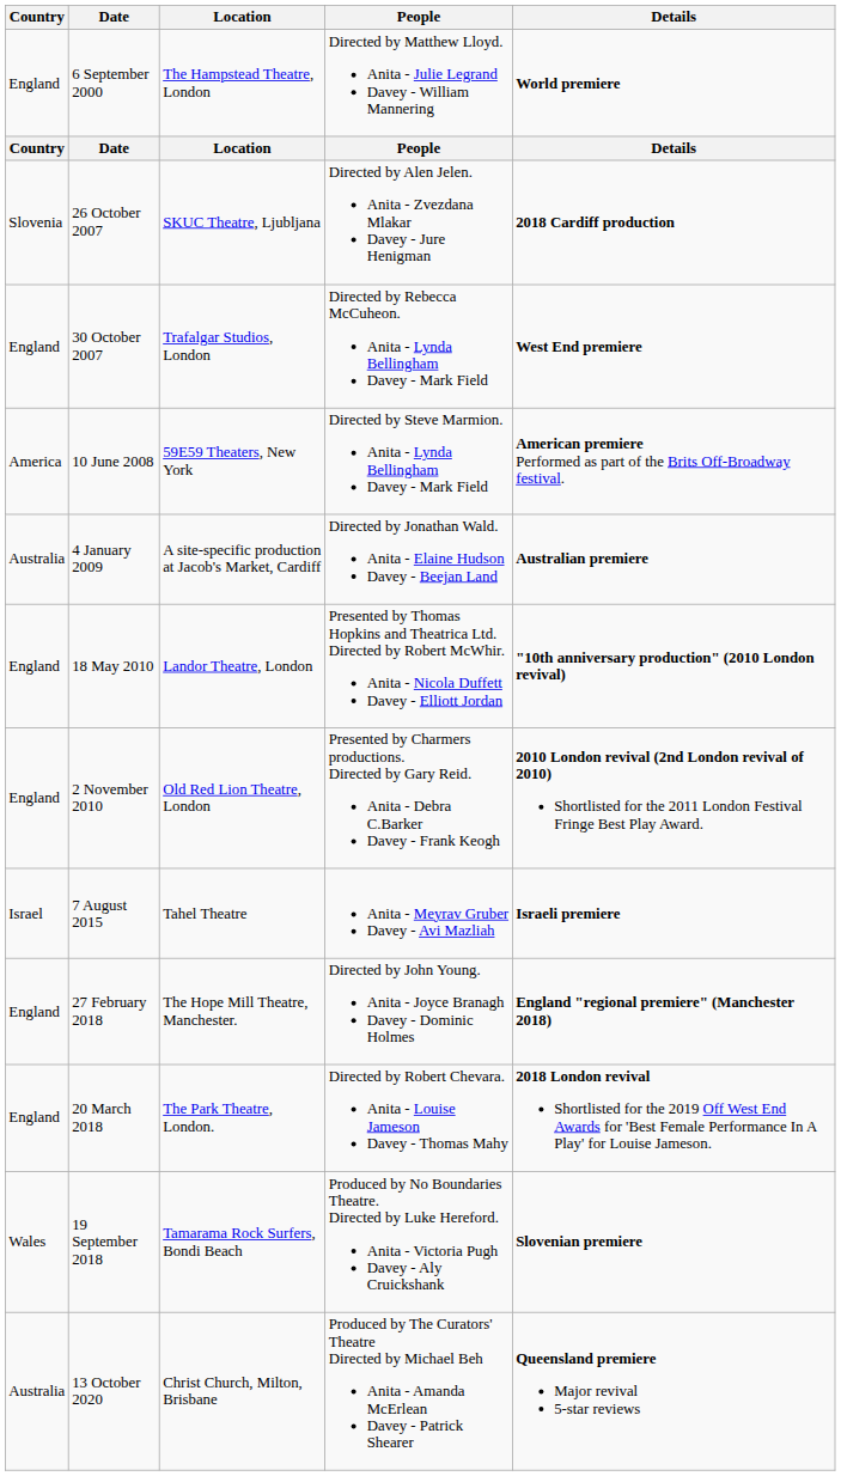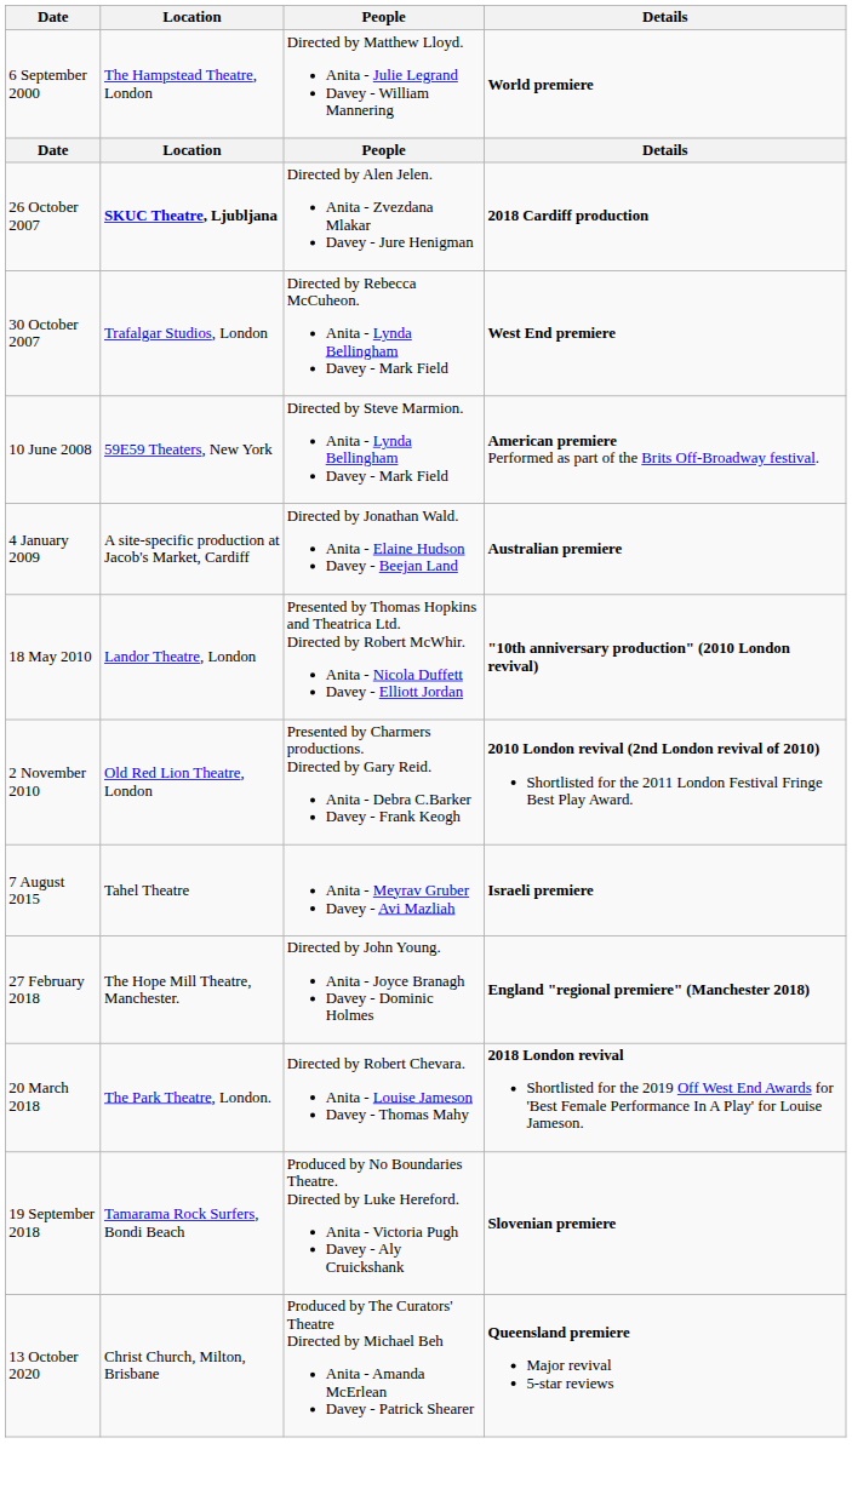- column: Country | England | Country | Slovenia | England | America | Australia | England | England | Israel | England | England | Wales | Australia
26 October 2007 | Location: normal -> bold
